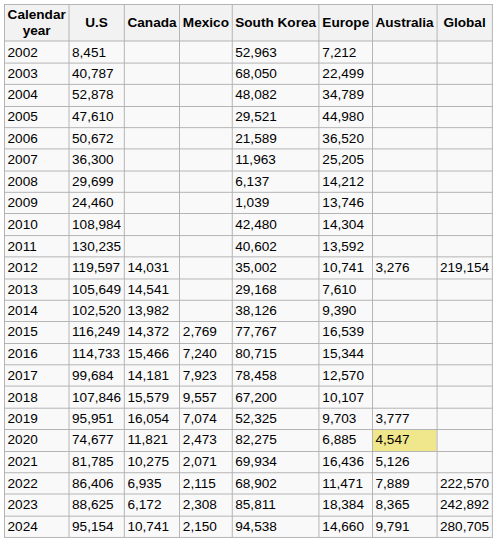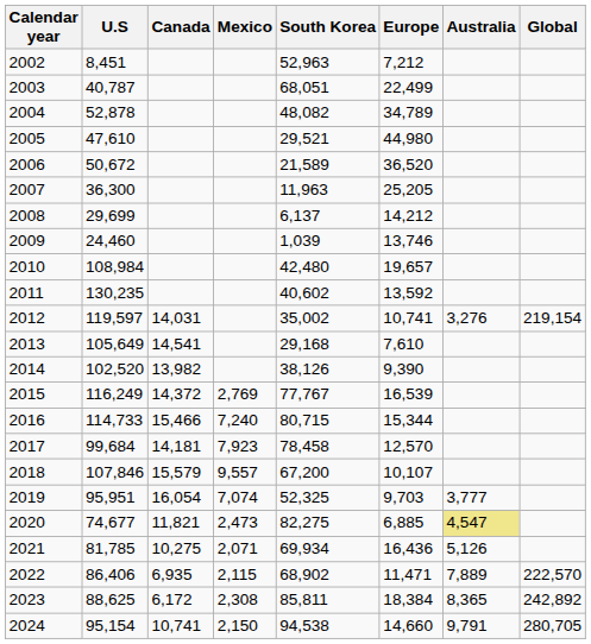2003 | South Korea: 68,050 -> 68,051
2010 | Europe: 14,304 -> 19,657
